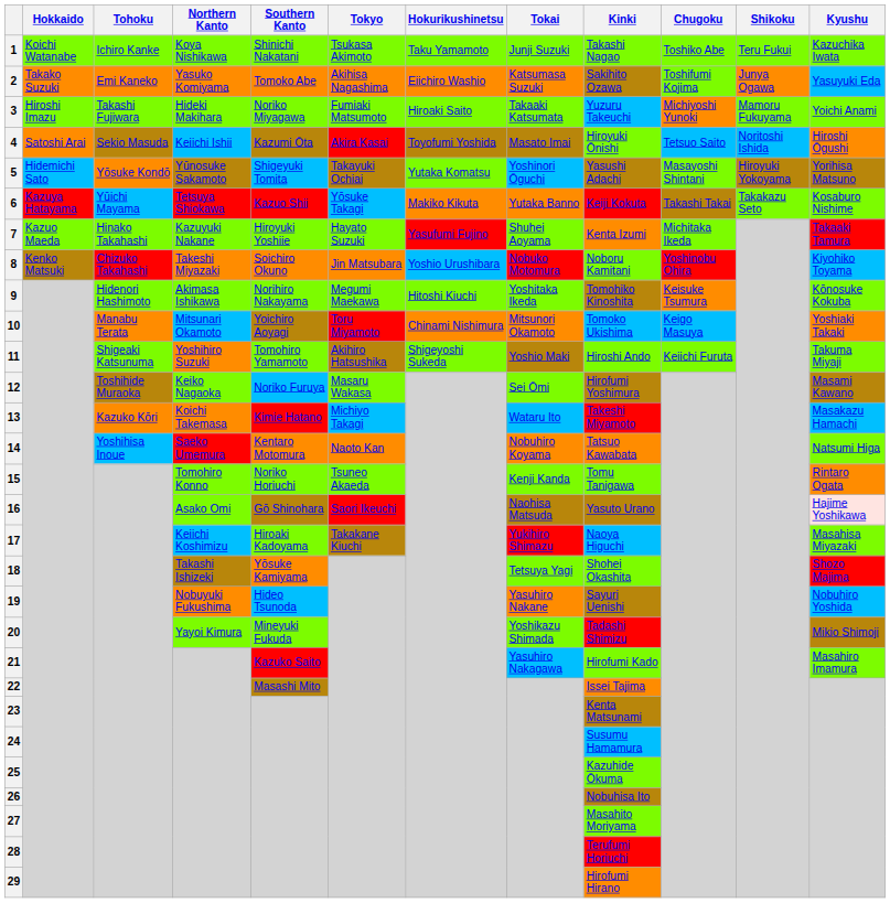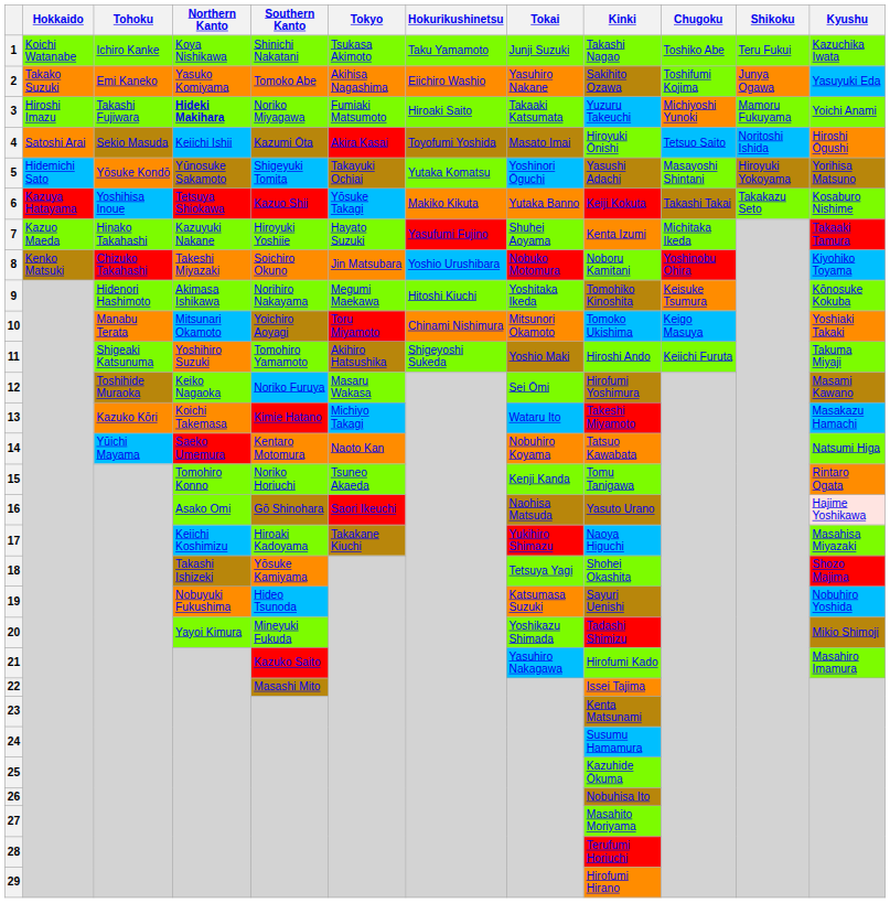2 | Tokai: Katsumasa Suzuki -> Yasuhiro Nakane
3 | Northern Kanto: normal -> bold
6 | Tohoku: Yūichi Mayama -> Yoshihisa Inoue
14 | Tohoku: Yoshihisa Inoue -> Yūichi Mayama
19 | Tokai: Yasuhiro Nakane -> Katsumasa Suzuki
